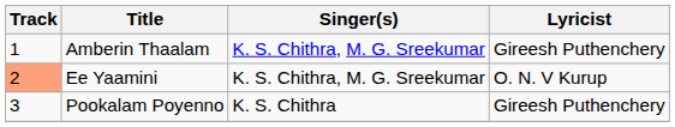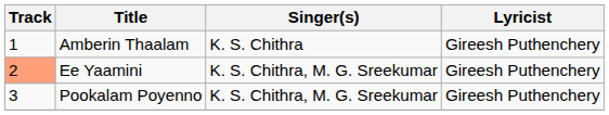Amberin Thaalam | Singer(s): K. S. Chithra, M. G. Sreekumar -> K. S. Chithra
Ee Yaamini | Lyricist: O. N. V Kurup -> Gireesh Puthenchery
Pookalam Poyenno | Singer(s): K. S. Chithra -> K. S. Chithra, M. G. Sreekumar
